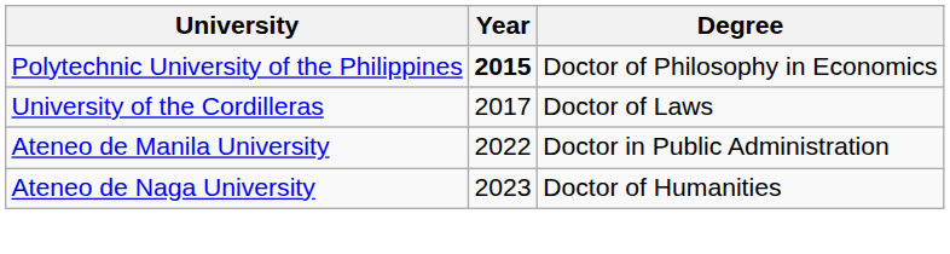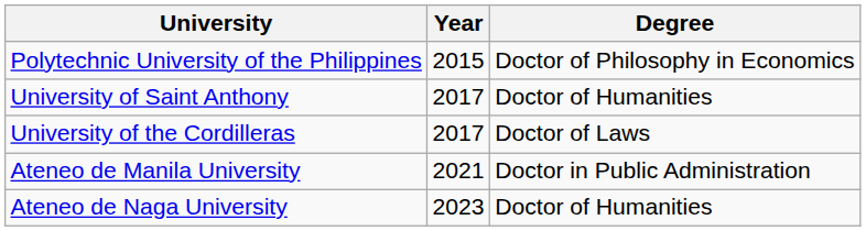Polytechnic University of the Philippines | Year: bold -> normal
+ row: University of Saint Anthony | 2017 | Doctor of Humanities
Ateneo de Manila University | Year: 2022 -> 2021
